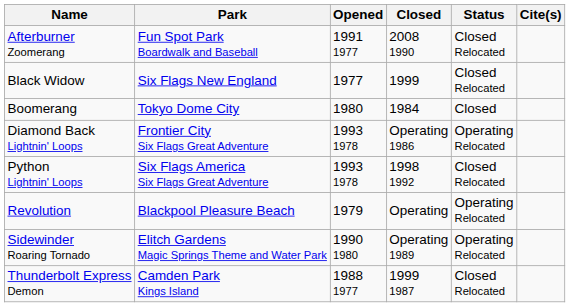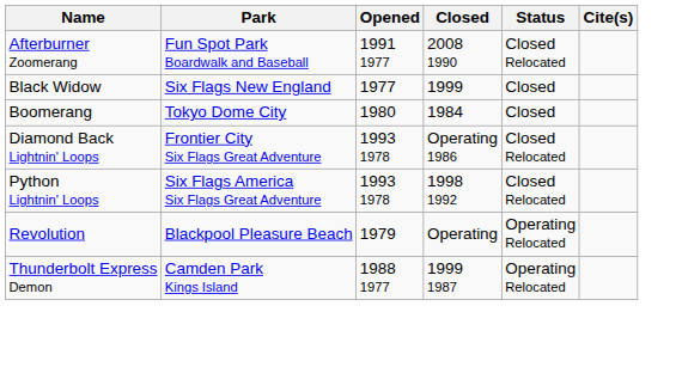Black Widow | Status: Closed Relocated -> Closed
Diamond Back Lightnin' Loops | Status: Operating Relocated -> Closed Relocated
- row: Sidewinder Roaring Tornado | Elitch Gardens Magic Springs Theme and Water Park | 1990 1980 | Operating 1989 | Operating Relocated
Thunderbolt Express Demon | Status: Closed Relocated -> Operating Relocated
